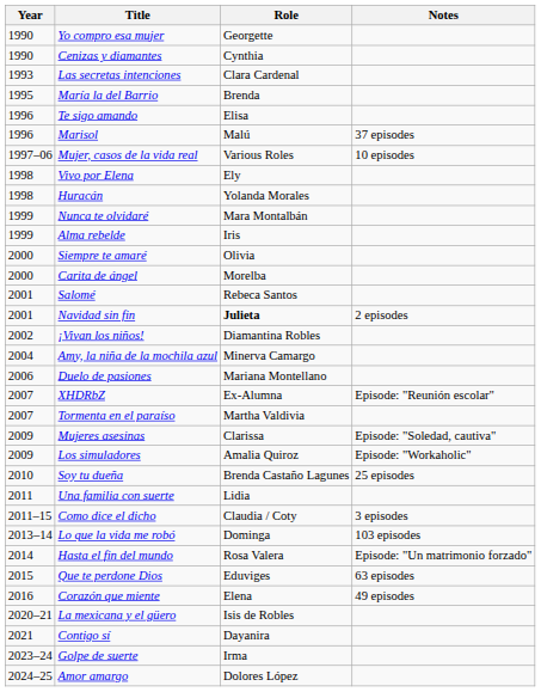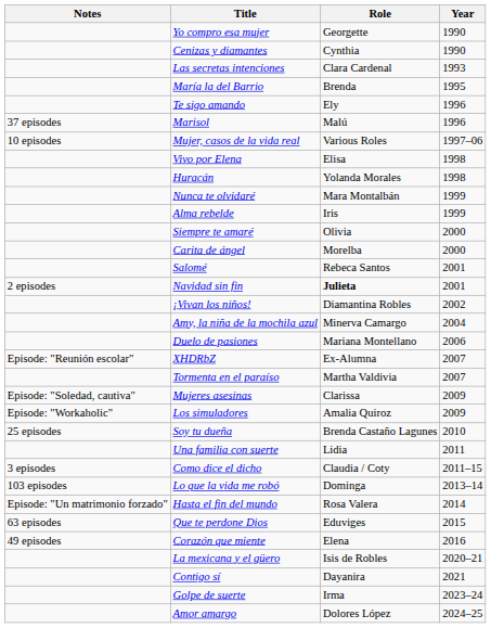columns swapped: Year <-> Notes
Te sigo amando | Role: Elisa -> Ely
Vivo por Elena | Role: Ely -> Elisa
